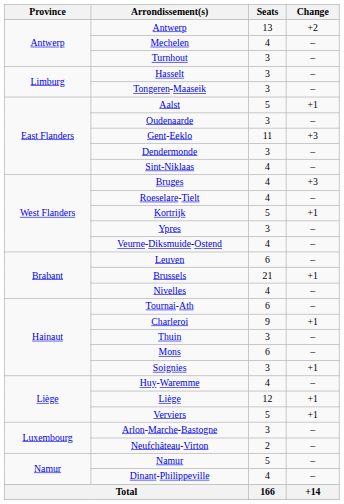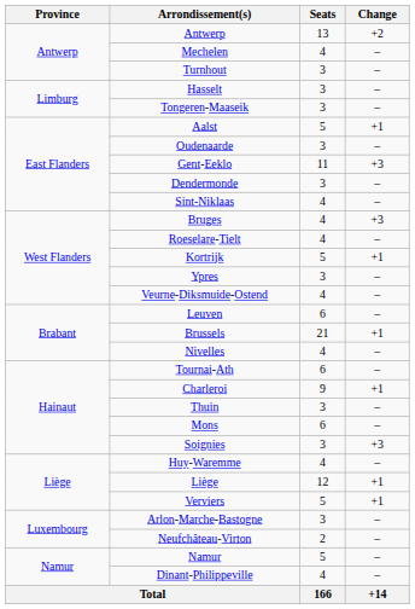Soignies | Change: +1 -> +3
